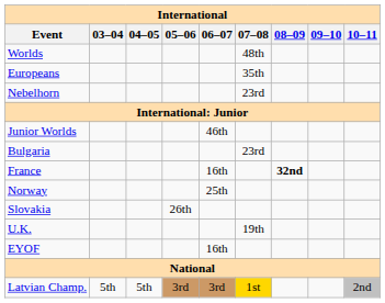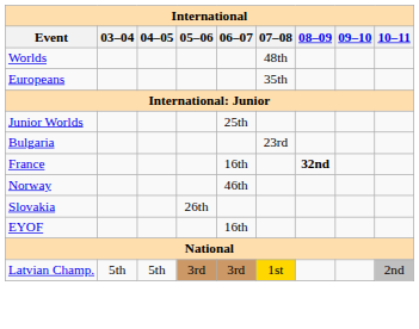- row: Nebelhorn | 23rd
Junior Worlds | 06–07: 46th -> 25th
Norway | 06–07: 25th -> 46th
- row: U.K. | 19th
